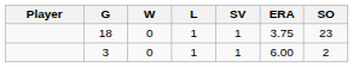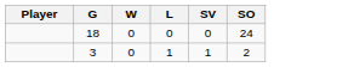- column: ERA | 3.75 | 6.00
18 | L: 1 -> 0
18 | SV: 1 -> 0
18 | SO: 23 -> 24
